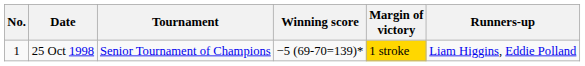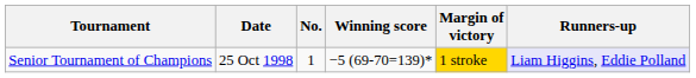columns swapped: No. <-> Tournament
25 Oct 1998 | Runners-up: no background -> lavender background
